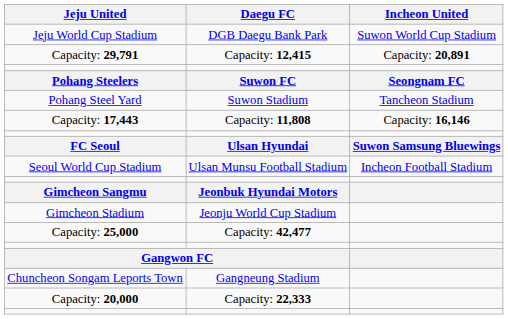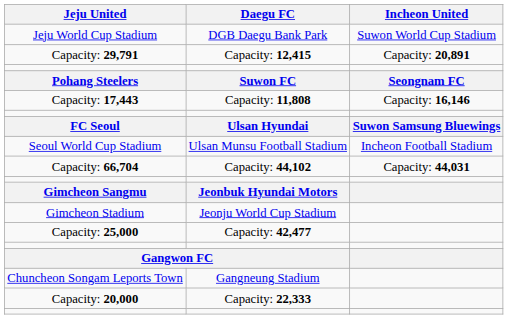- row: Pohang Steel Yard | Suwon Stadium | Tancheon Stadium
+ row: Capacity: 66,704 | Capacity: 44,102 | Capacity: 44,031
